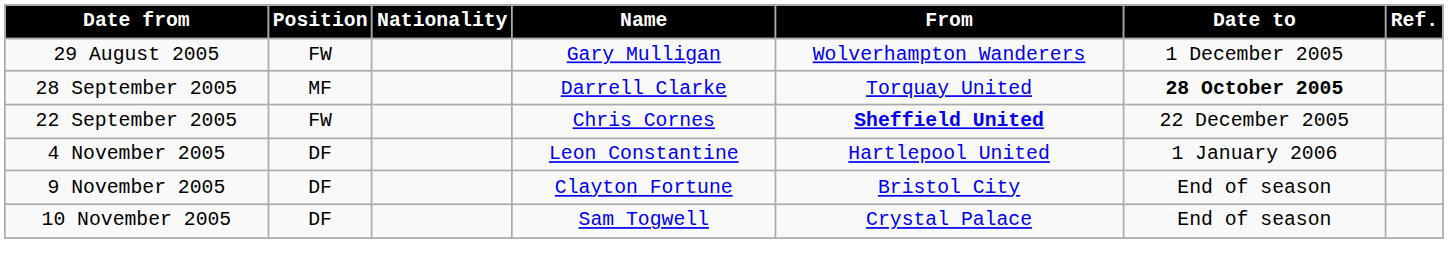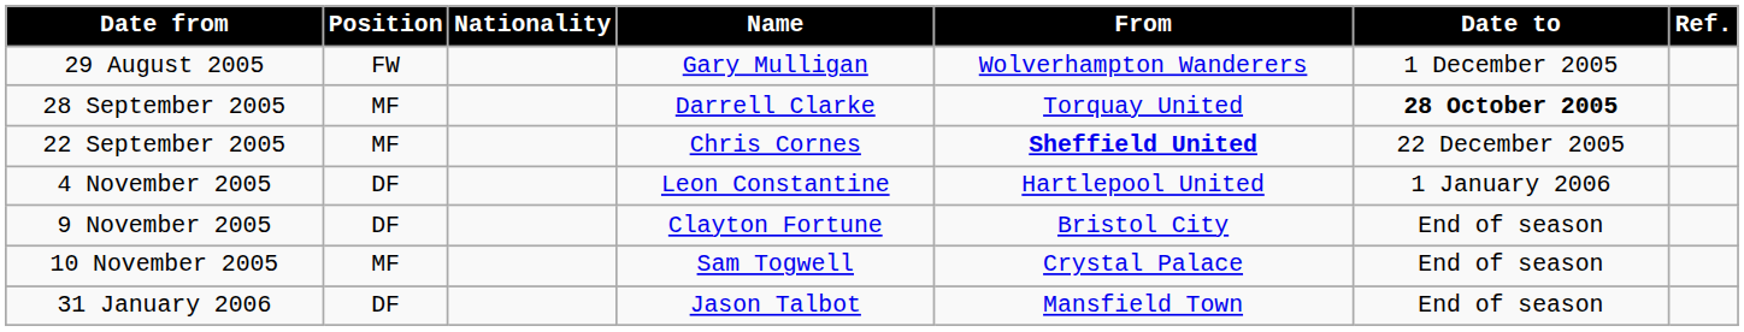22 September 2005 | Position: FW -> MF
10 November 2005 | Position: DF -> MF
+ row: 31 January 2006 | DF | Jason Talbot | Mansfield Town | End of season
